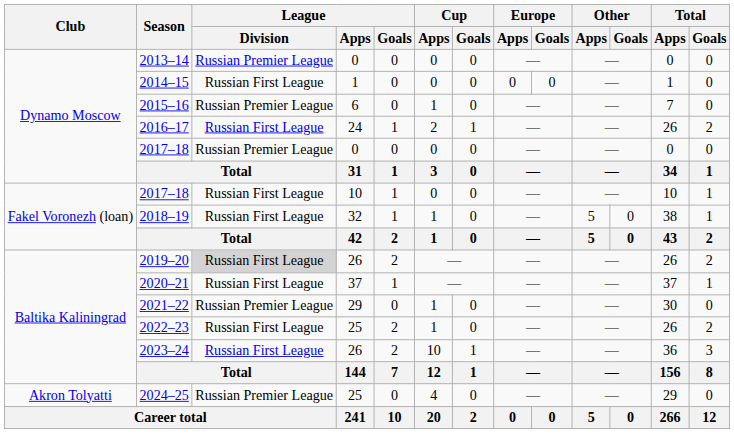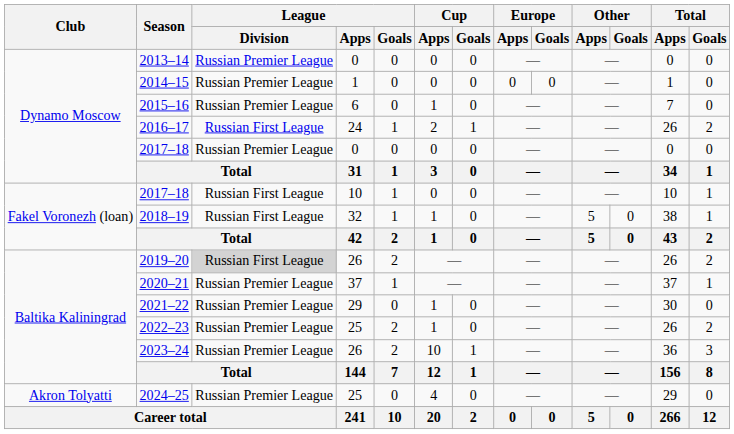2014–15 | League / Division: Russian First League -> Russian Premier League
2020–21 | League / Division: Russian First League -> Russian Premier League
2022–23 | League / Division: Russian First League -> Russian Premier League
2023–24 | League / Division: Russian First League -> Russian Premier League
